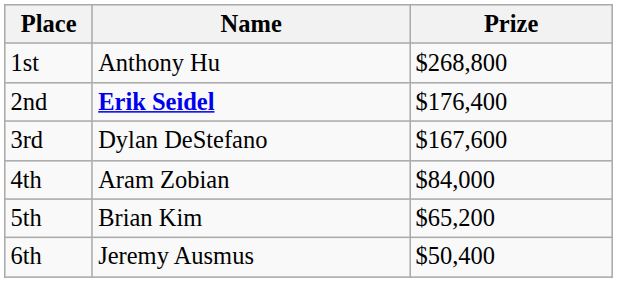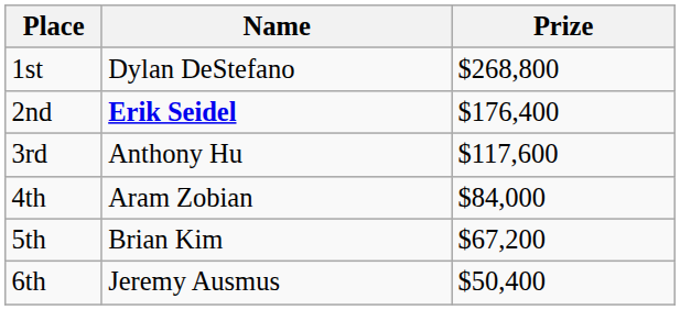1st | Name: Anthony Hu -> Dylan DeStefano
3rd | Name: Dylan DeStefano -> Anthony Hu
3rd | Prize: $167,600 -> $117,600
5th | Prize: $65,200 -> $67,200
